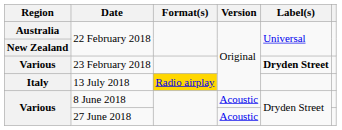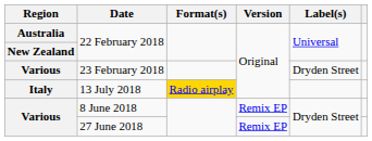23 February 2018 | Label(s): bold -> normal
8 June 2018 | Version: Acoustic -> Remix EP
27 June 2018 | Version: Acoustic -> Remix EP
